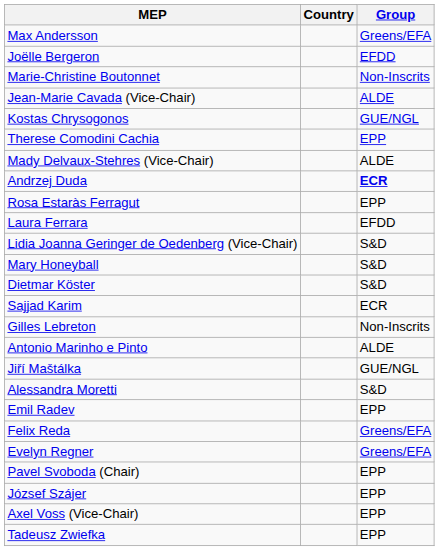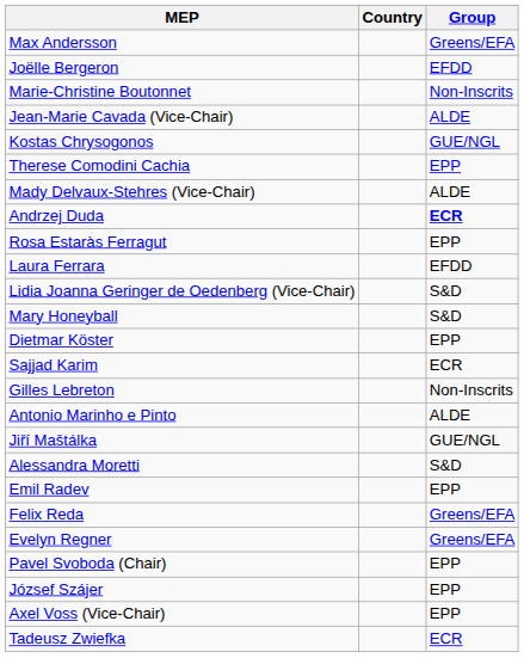Dietmar Köster | Group: S&D -> EPP
Tadeusz Zwiefka | Group: EPP -> ECR
